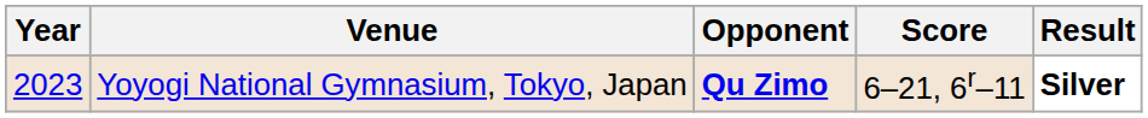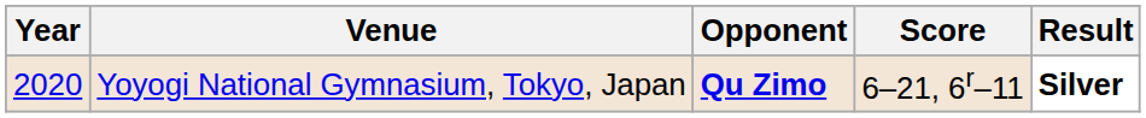Yoyogi National Gymnasium, Tokyo, Japan | Year: 2023 -> 2020
